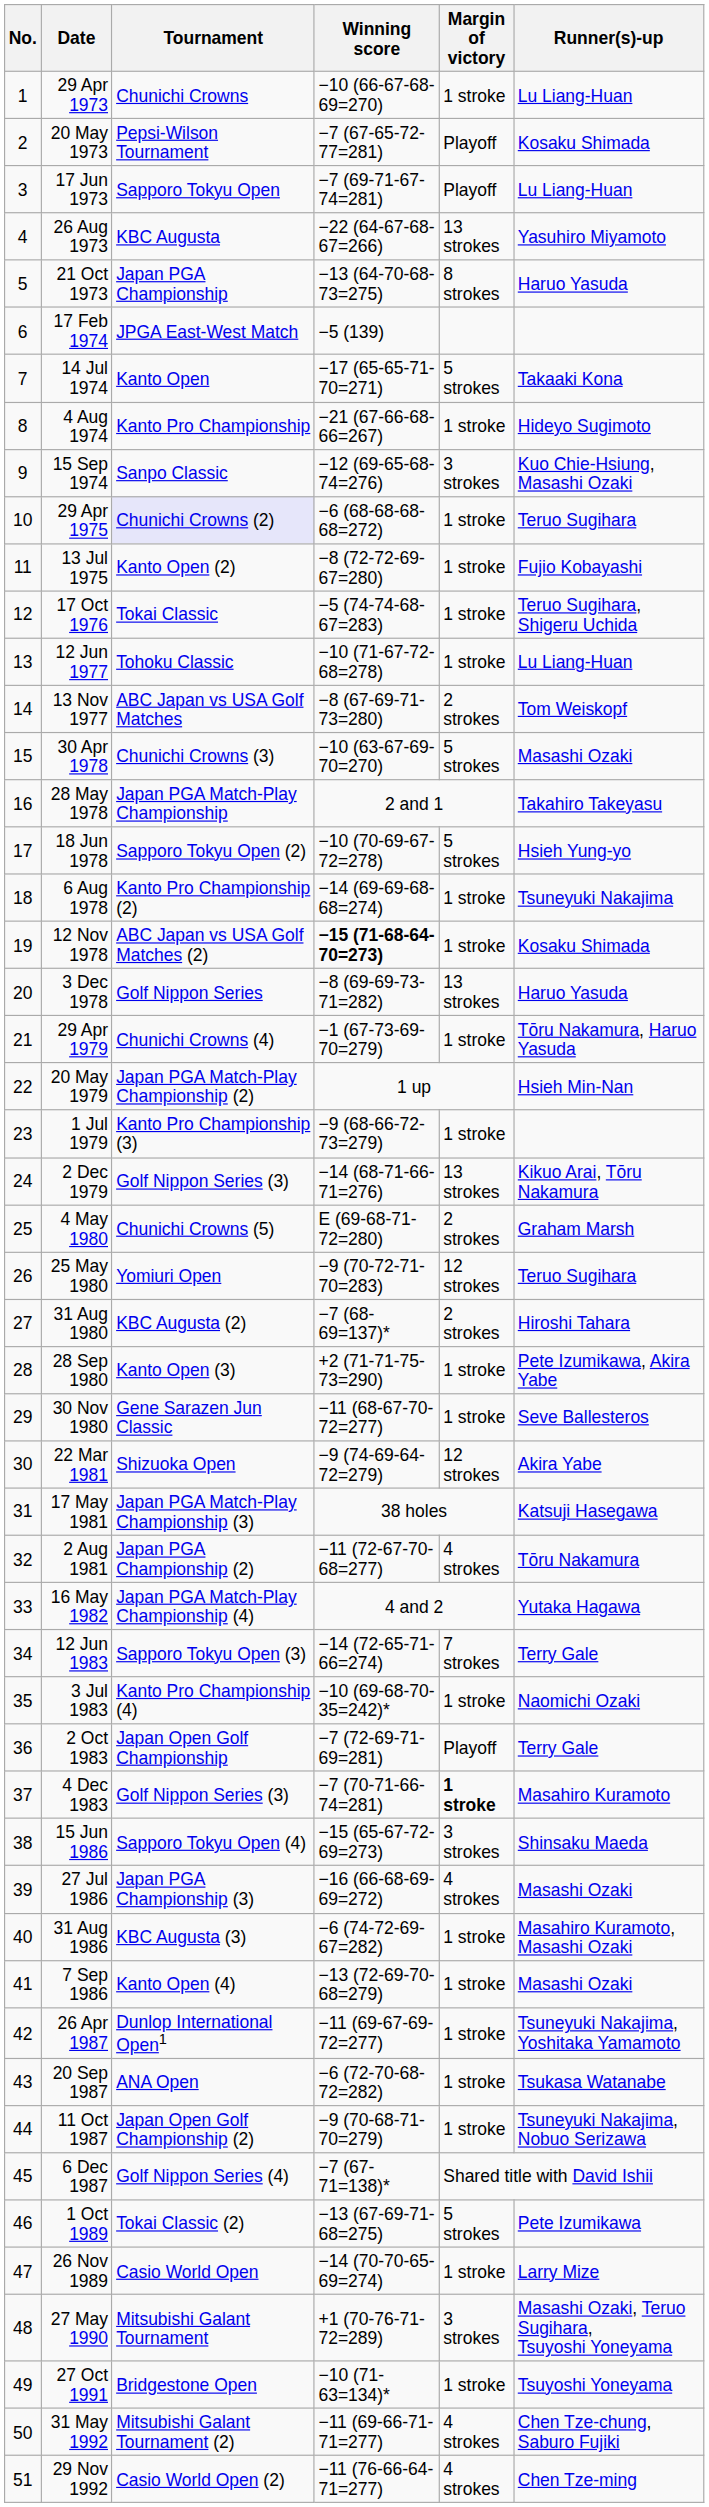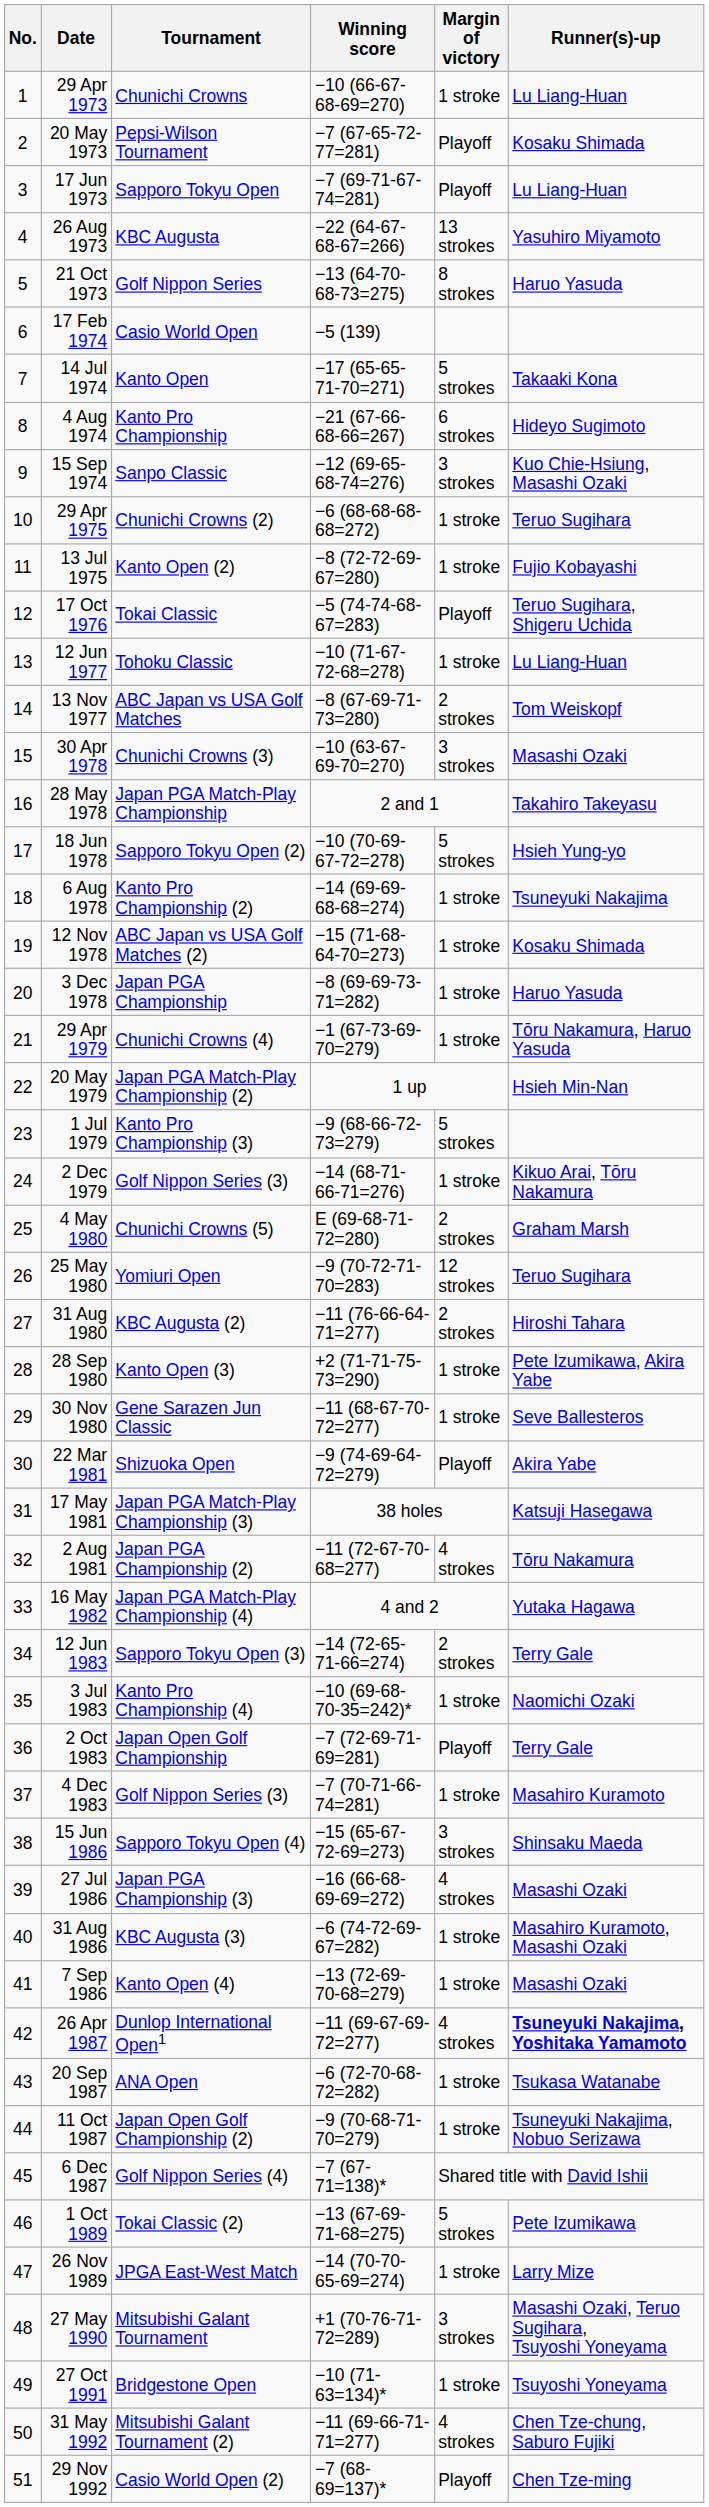21 Oct 1973 | Tournament: Japan PGA Championship -> Golf Nippon Series
17 Feb 1974 | Tournament: JPGA East-West Match -> Casio World Open
4 Aug 1974 | Margin of victory: 1 stroke -> 6 strokes
29 Apr 1975 | Tournament: lavender background -> no background
17 Oct 1976 | Margin of victory: 1 stroke -> Playoff
30 Apr 1978 | Margin of victory: 5 strokes -> 3 strokes
12 Nov 1978 | Winning score: bold -> normal
3 Dec 1978 | Tournament: Golf Nippon Series -> Japan PGA Championship
3 Dec 1978 | Margin of victory: 13 strokes -> 1 stroke
1 Jul 1979 | Margin of victory: 1 stroke -> 5 strokes
2 Dec 1979 | Margin of victory: 13 strokes -> 1 stroke
31 Aug 1980 | Winning score: −7 (68-69=137)* -> −11 (76-66-64-71=277)
22 Mar 1981 | Margin of victory: 12 strokes -> Playoff
12 Jun 1983 | Margin of victory: 7 strokes -> 2 strokes
4 Dec 1983 | Margin of victory: bold -> normal
26 Apr 1987 | Margin of victory: 1 stroke -> 4 strokes
26 Apr 1987 | Runner(s)-up: normal -> bold
26 Nov 1989 | Tournament: Casio World Open -> JPGA East-West Match
29 Nov 1992 | Winning score: −11 (76-66-64-71=277) -> −7 (68-69=137)*
29 Nov 1992 | Margin of victory: 4 strokes -> Playoff
